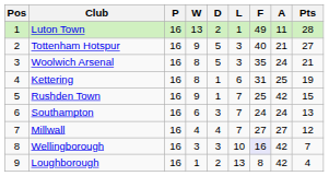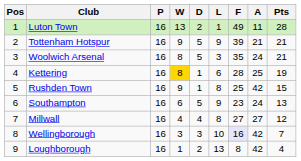Tottenham Hotspur | L: 3 -> 9
Tottenham Hotspur | F: 40 -> 39
Tottenham Hotspur | Pts: 27 -> 21
Kettering | W: no background -> gold background
Kettering | F: 31 -> 28
Rushden Town | L: 7 -> 8
Southampton | D: 3 -> 5
Southampton | L: 7 -> 9
Southampton | F: 24 -> 23
Millwall | L: 7 -> 8
